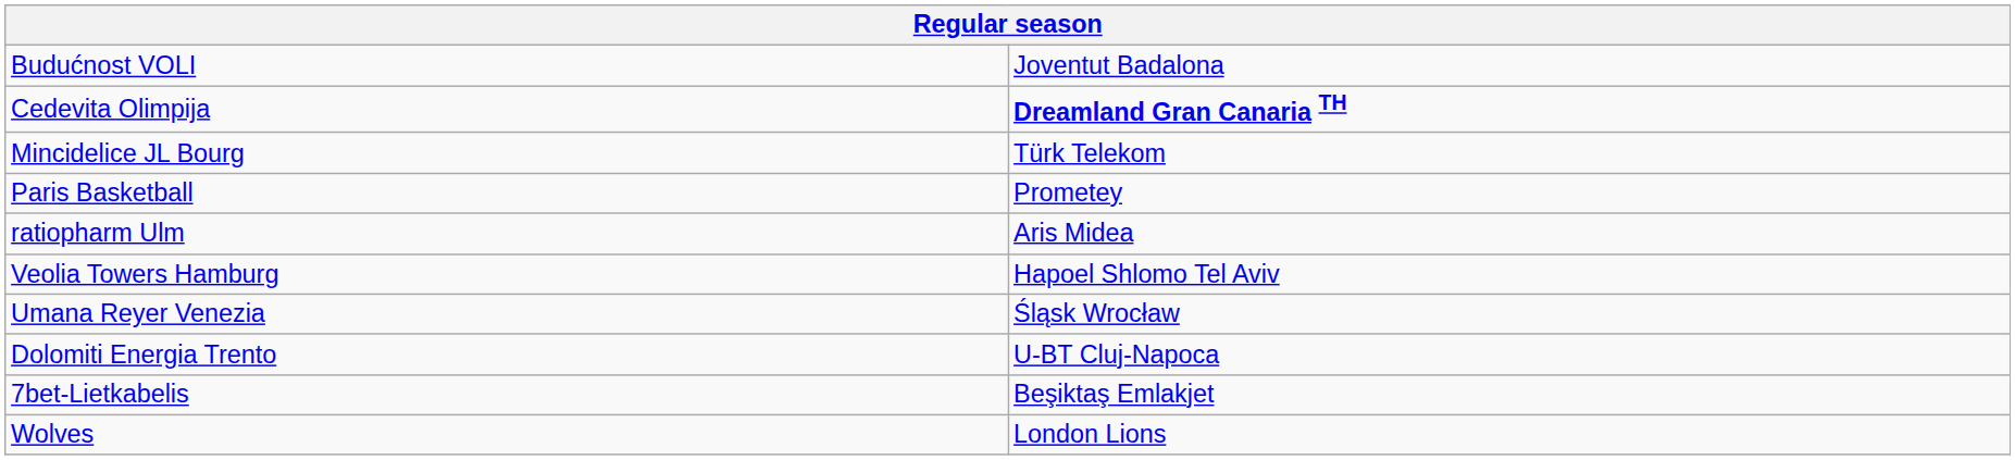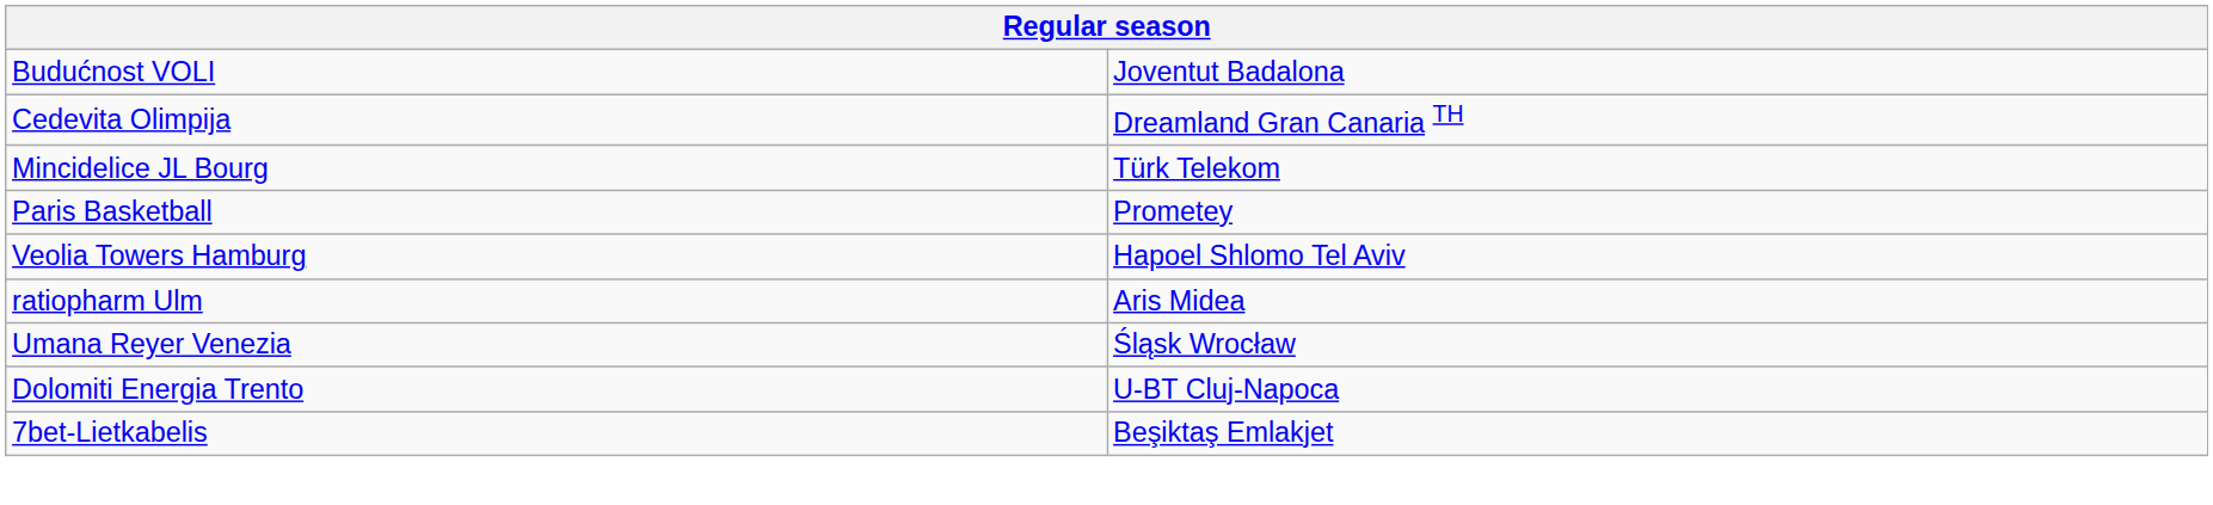Cedevita Olimpija | column 2: bold -> normal
rows swapped: ratiopharm Ulm <-> Veolia Towers Hamburg
- row: Wolves | London Lions
